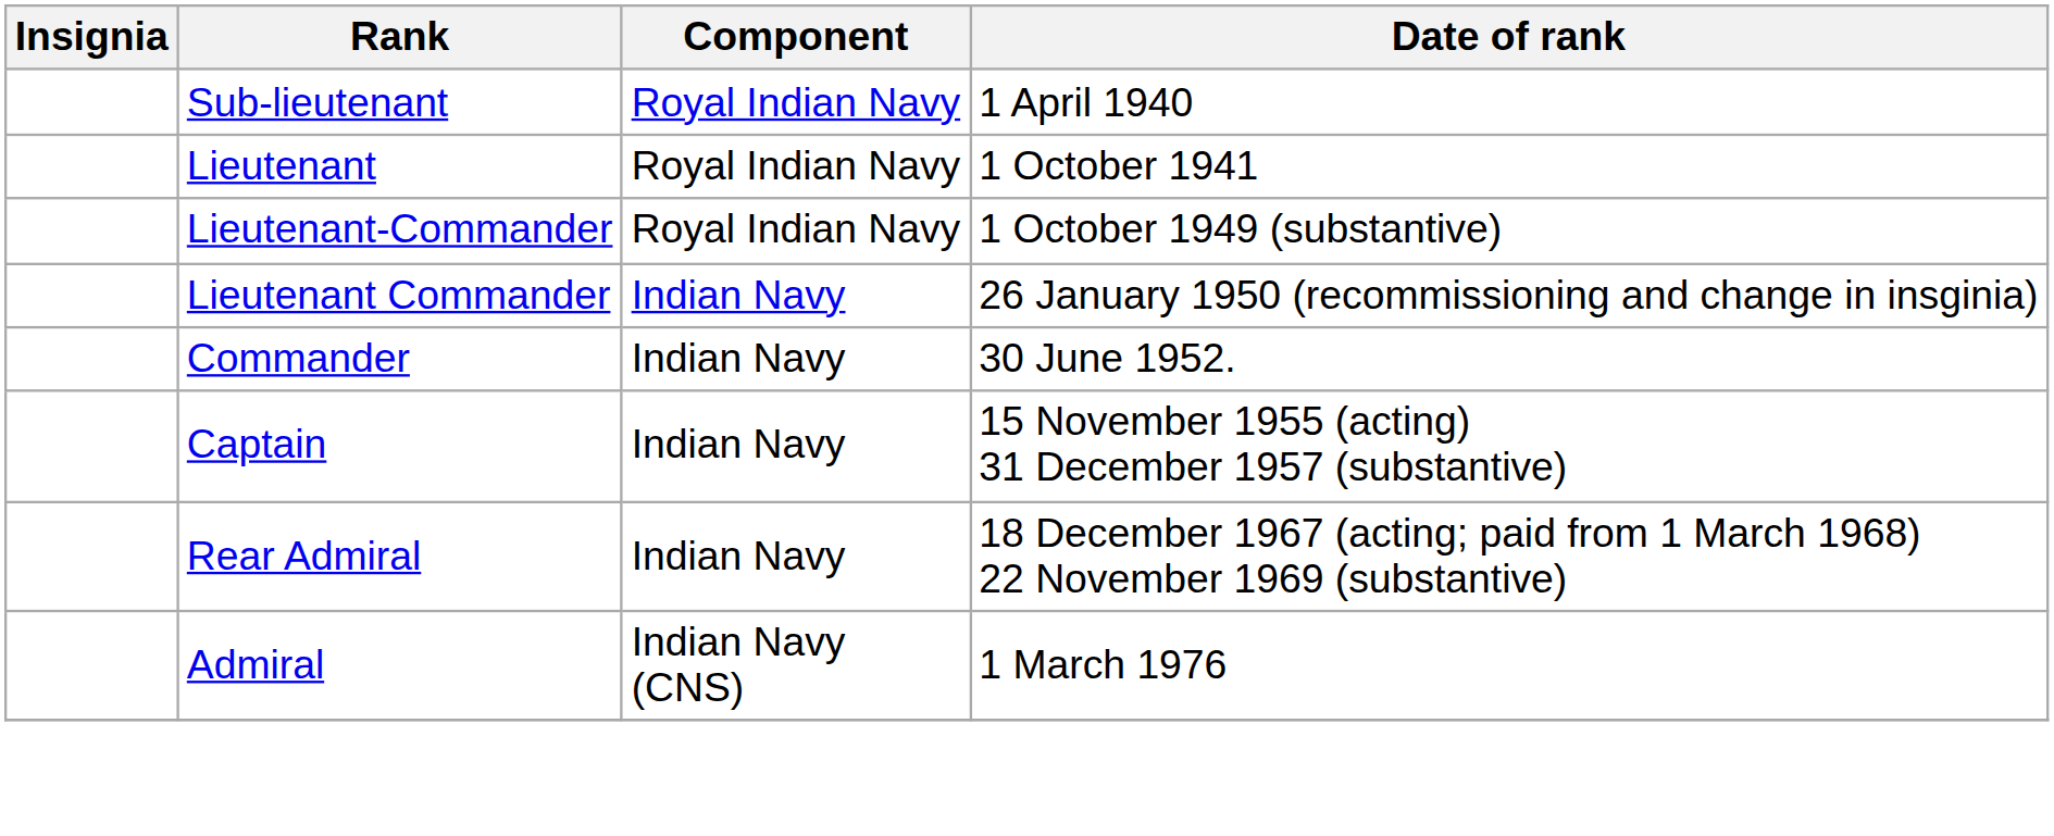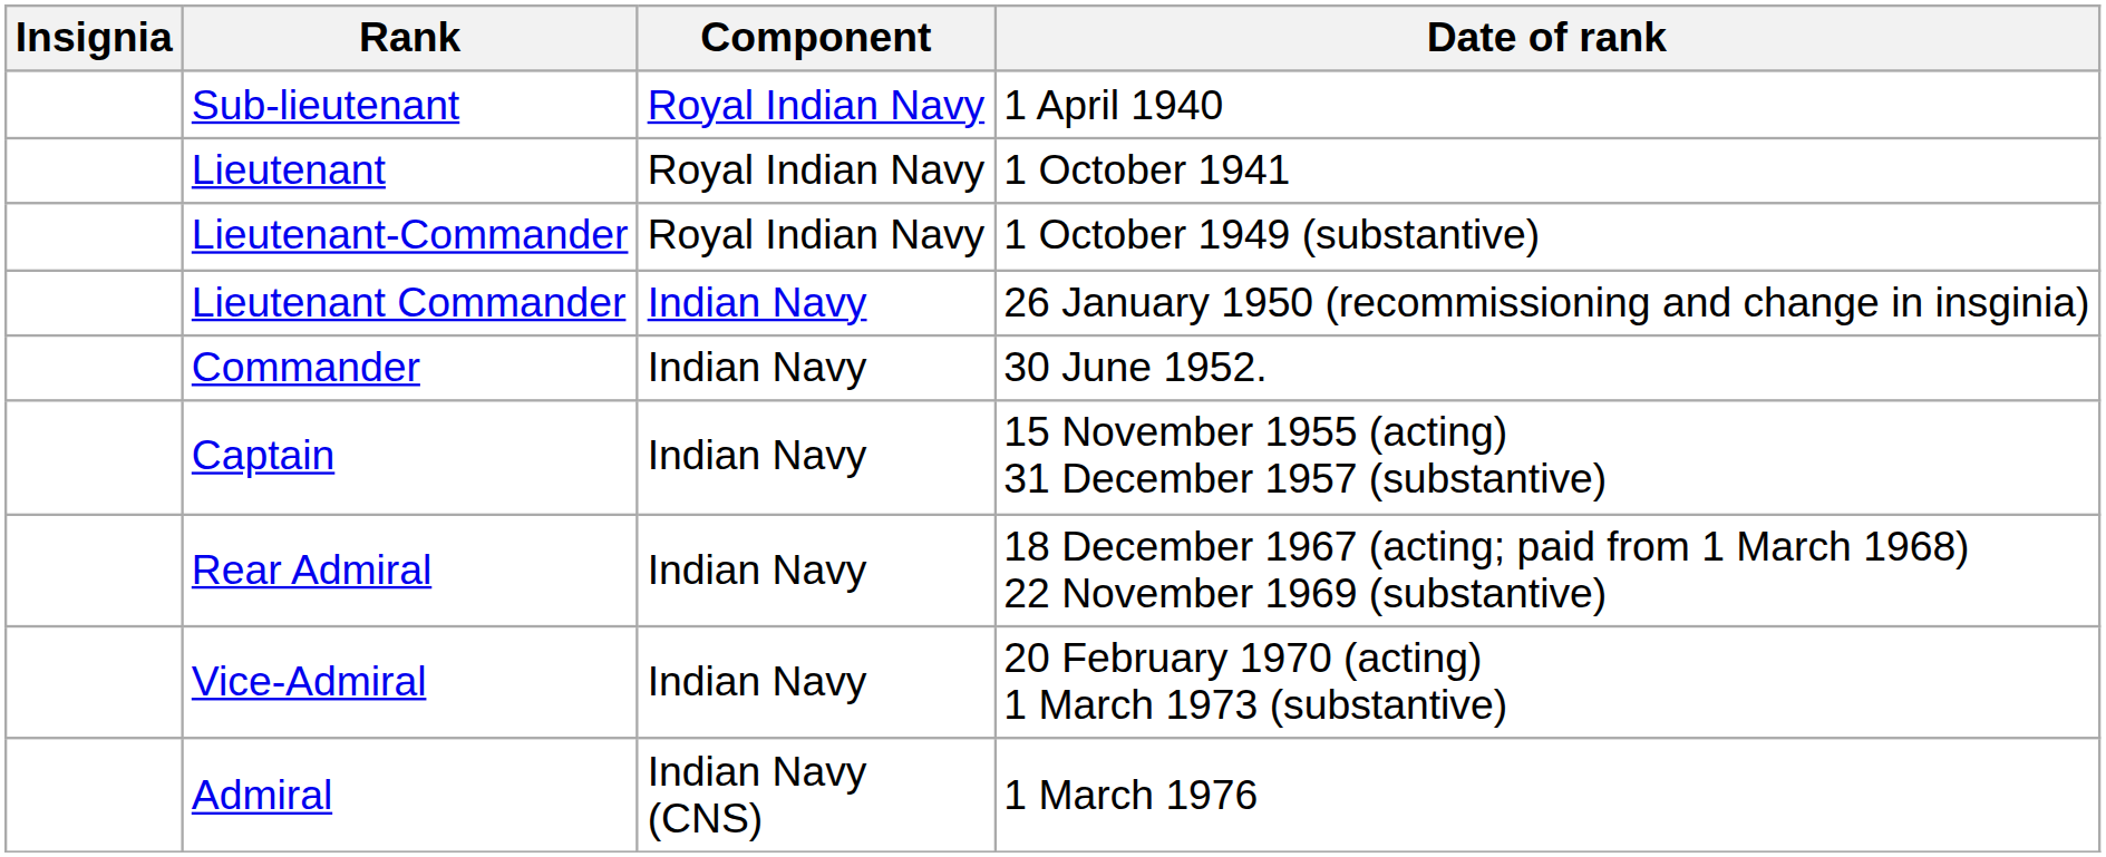+ row: Vice-Admiral | Indian Navy | 20 February 1970 (acting) 1 March 1973 (substantive)
